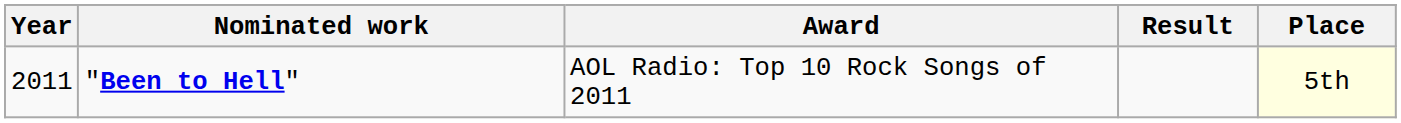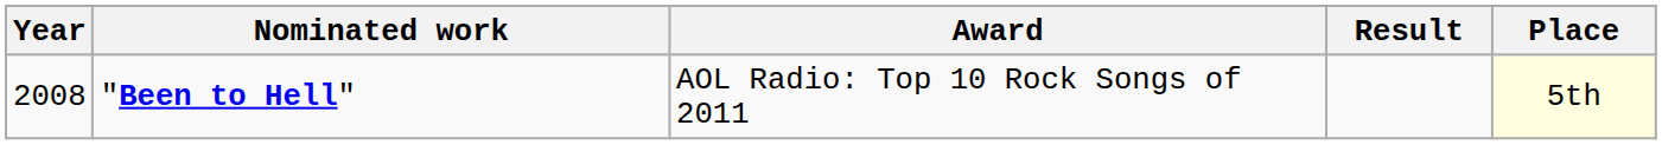"Been to Hell" | Year: 2011 -> 2008
